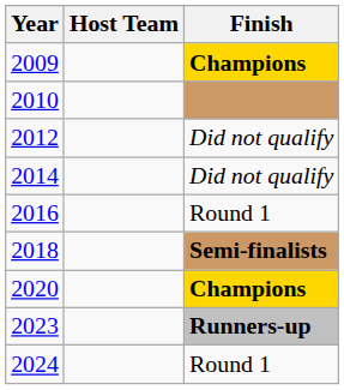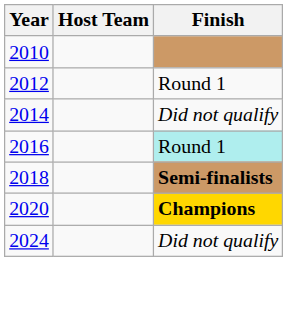- row: 2009 | Champions
2012 | Finish: Did not qualify -> Round 1
2016 | Finish: no background -> paleturquoise background
- row: 2023 | Runners-up
2024 | Finish: Round 1 -> Did not qualify
